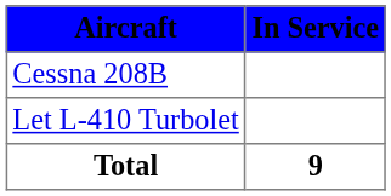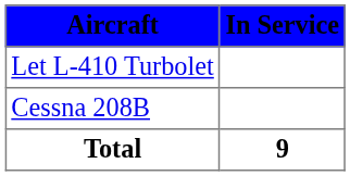rows swapped: Cessna 208B <-> Let L-410 Turbolet
